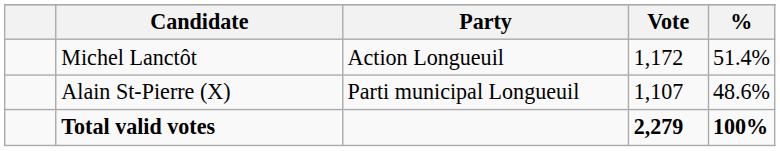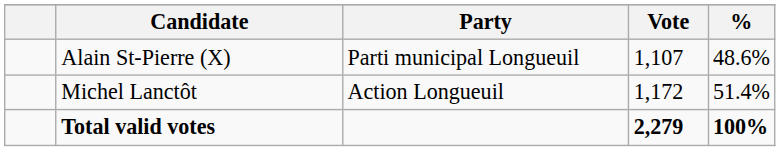rows swapped: Michel Lanctôt <-> Alain St-Pierre (X)
